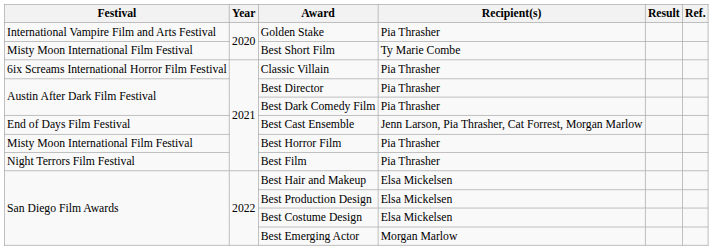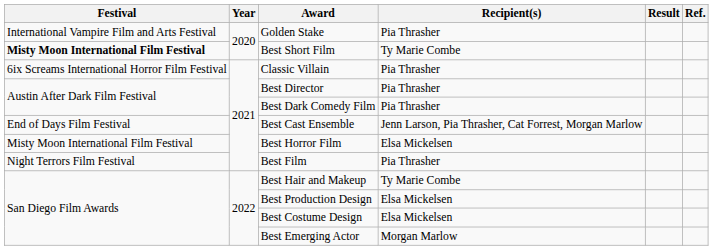Best Short Film | Festival: normal -> bold
Best Horror Film | Recipient(s): Pia Thrasher -> Elsa Mickelsen
Best Hair and Makeup | Recipient(s): Elsa Mickelsen -> Ty Marie Combe
